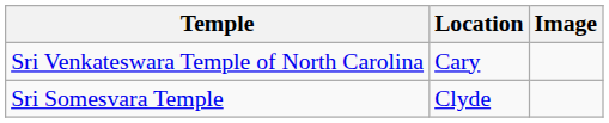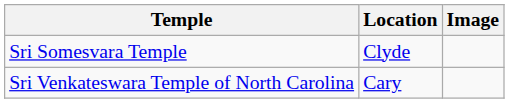rows swapped: Sri Venkateswara Temple of North Carolina <-> Sri Somesvara Temple
